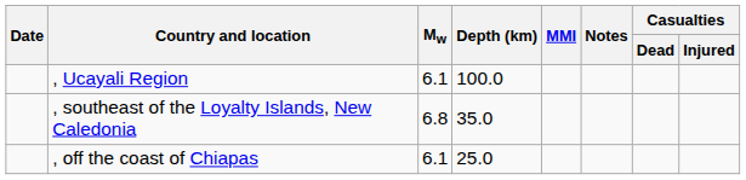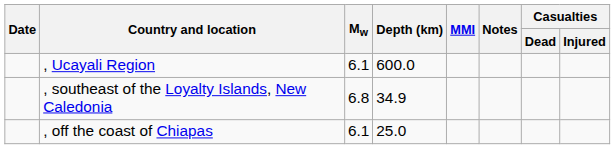, Ucayali Region | Depth (km): 100.0 -> 600.0
, southeast of the Loyalty Islands, New Caledonia | Depth (km): 35.0 -> 34.9
